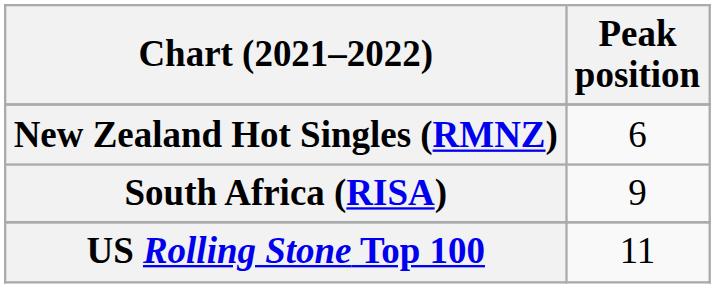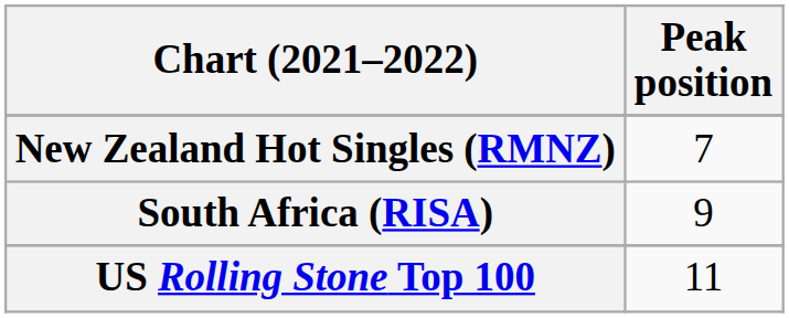New Zealand Hot Singles (RMNZ) | Peak position: 6 -> 7
